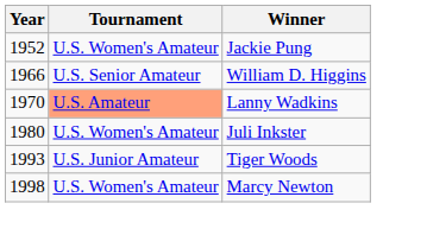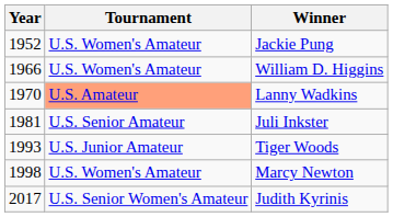William D. Higgins | Tournament: U.S. Senior Amateur -> U.S. Women's Amateur
Juli Inkster | Year: 1980 -> 1981
Juli Inkster | Tournament: U.S. Women's Amateur -> U.S. Senior Amateur
+ row: 2017 | U.S. Senior Women's Amateur | Judith Kyrinis
